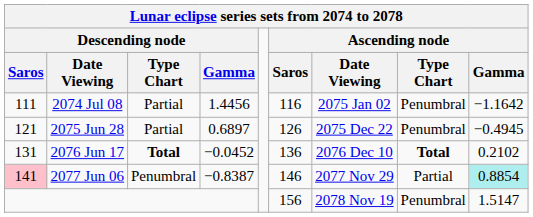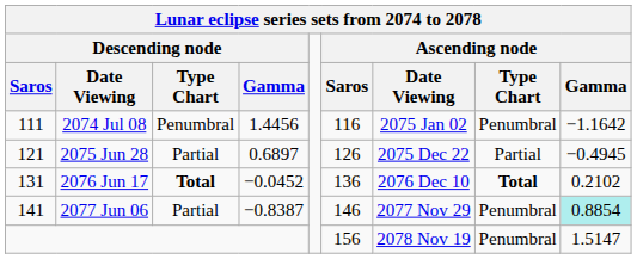2074 Jul 08 | Descending node / Type Chart: Partial -> Penumbral
2075 Jun 28 | Ascending node / Type Chart: Penumbral -> Partial
2077 Jun 06 | Descending node / Saros: pink background -> no background
2077 Jun 06 | Descending node / Type Chart: Penumbral -> Partial
2077 Jun 06 | Ascending node / Type Chart: Partial -> Penumbral
